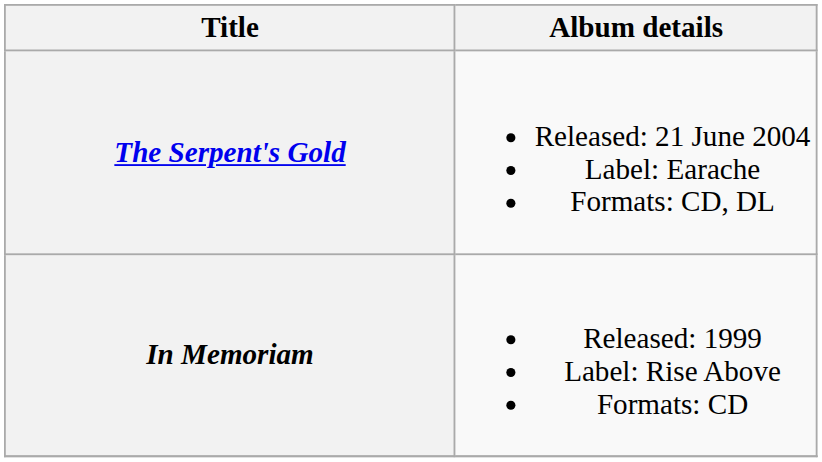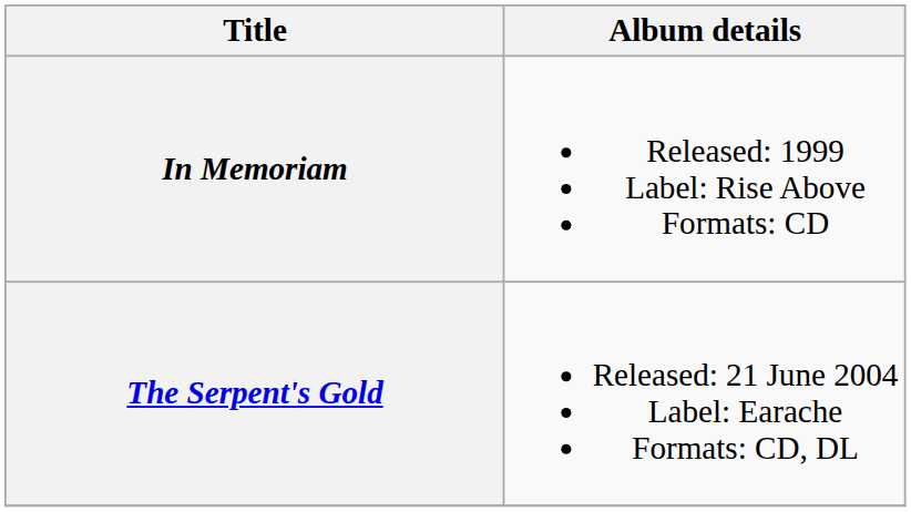rows swapped: In Memoriam <-> The Serpent's Gold
